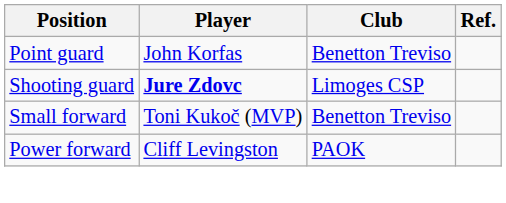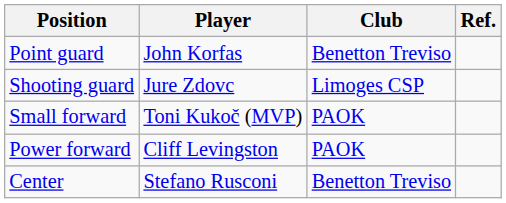Shooting guard | Player: bold -> normal
Small forward | Club: Benetton Treviso -> PAOK
+ row: Center | Stefano Rusconi | Benetton Treviso
